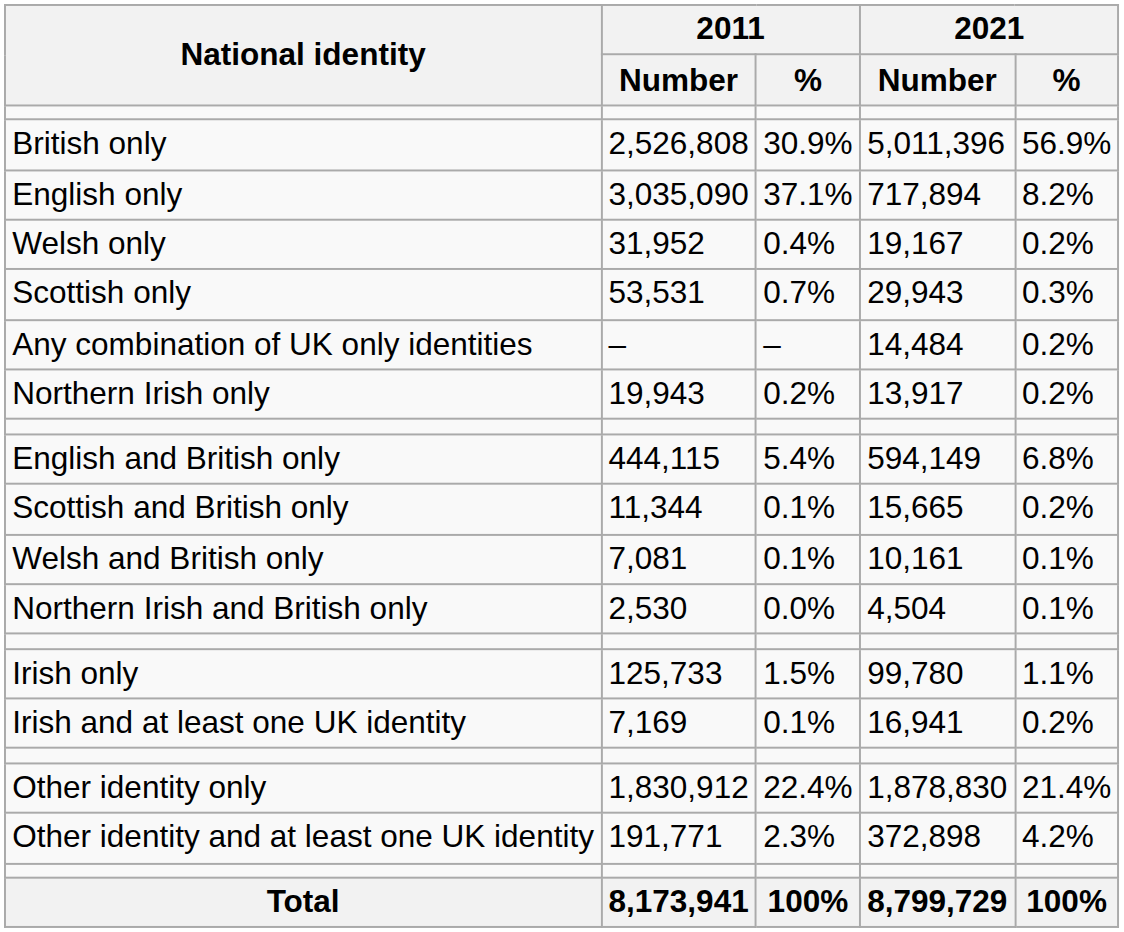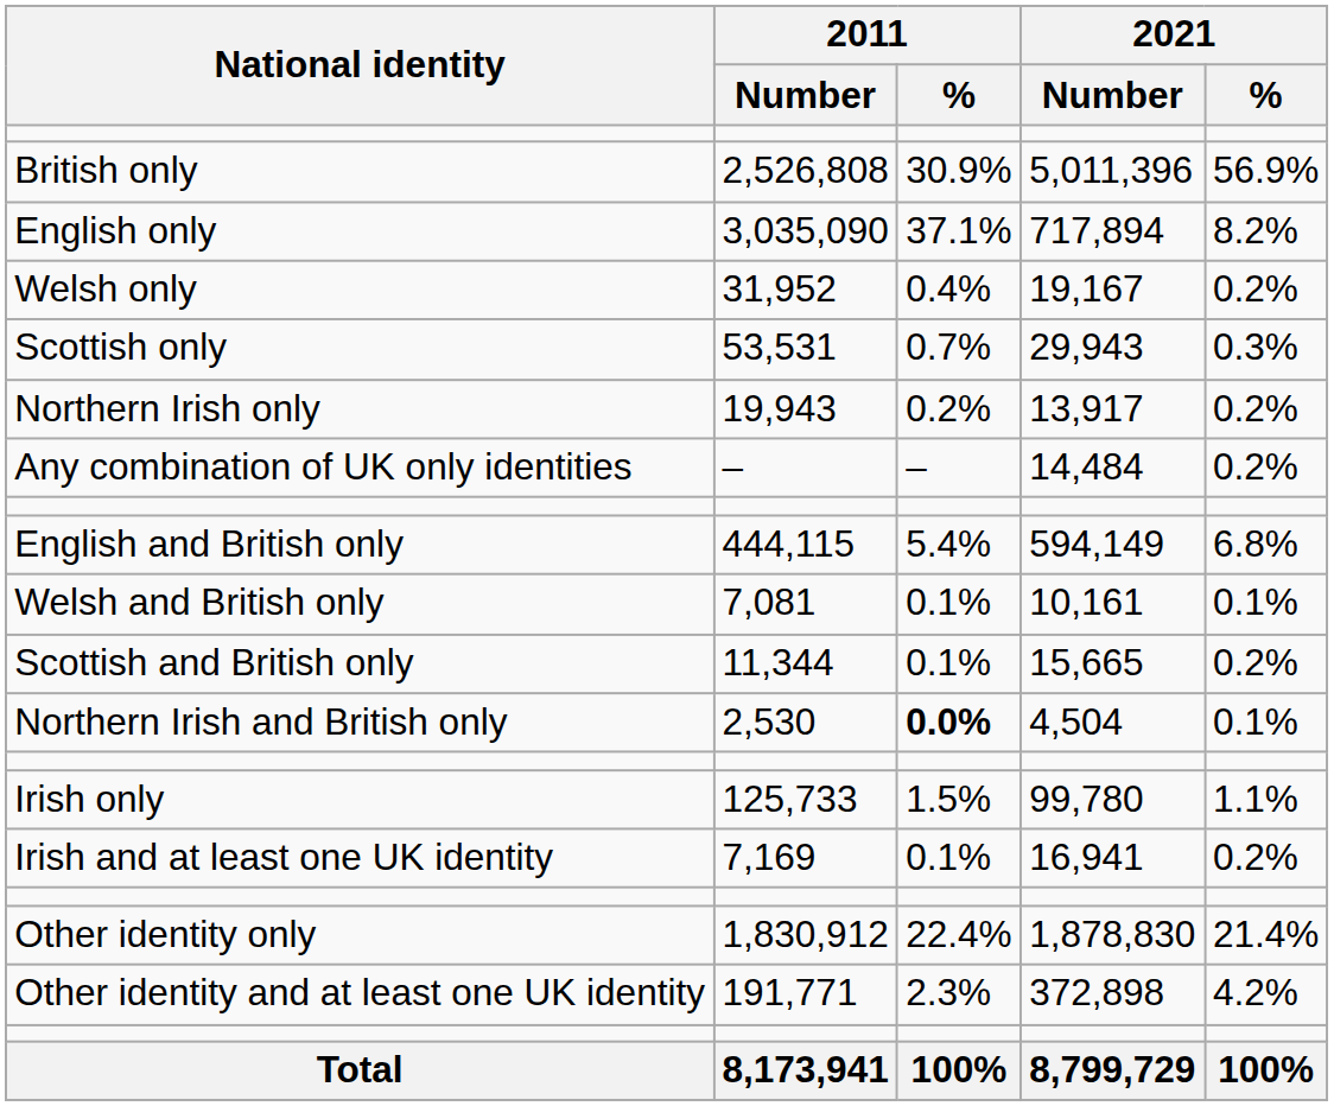rows swapped: Northern Irish only <-> Any combination of UK only identities
rows swapped: Welsh and British only <-> Scottish and British only
Northern Irish and British only | 2011 / %: normal -> bold
